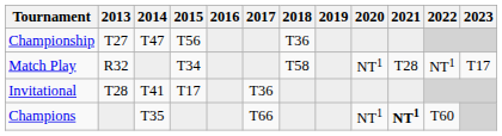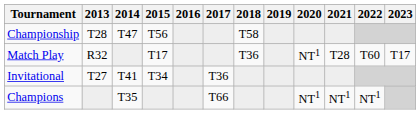Championship | 2013: T27 -> T28
Championship | 2018: T36 -> T58
Match Play | 2015: T34 -> T17
Match Play | 2018: T58 -> T36
Match Play | 2022: NT1 -> T60
Invitational | 2013: T28 -> T27
Invitational | 2015: T17 -> T34
Champions | 2021: bold -> normal
Champions | 2022: T60 -> NT1
